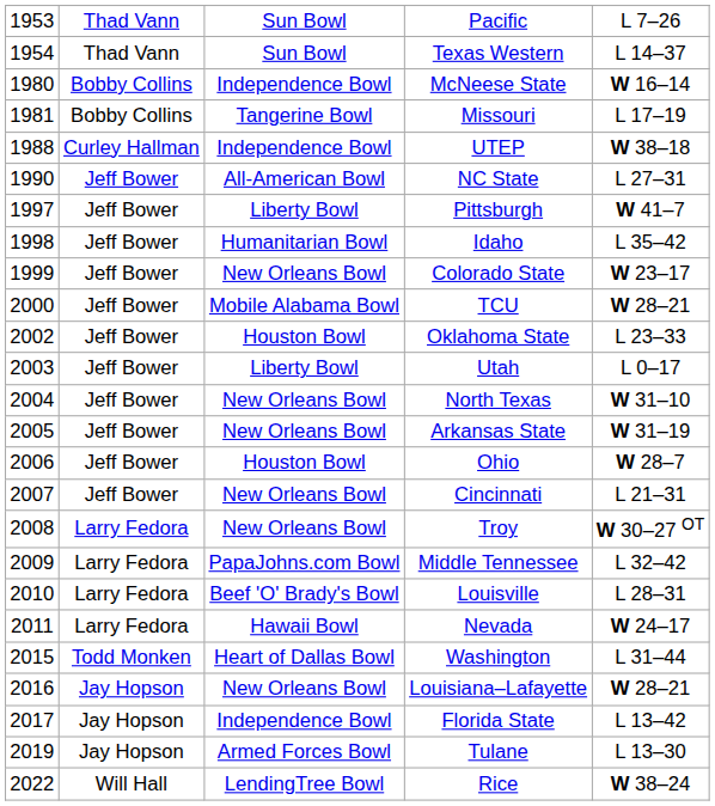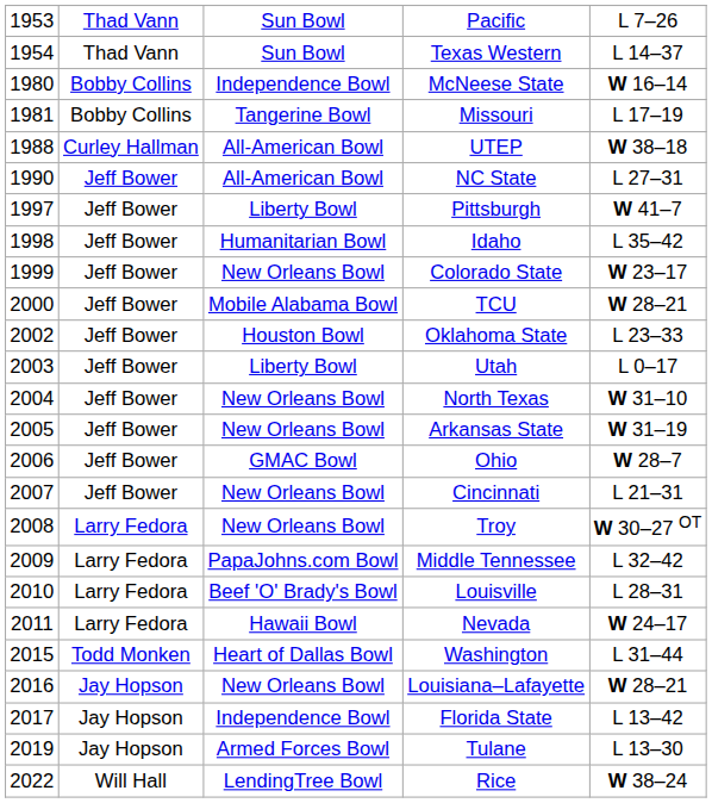UTEP | column 3: Independence Bowl -> All-American Bowl
Ohio | column 3: Houston Bowl -> GMAC Bowl
